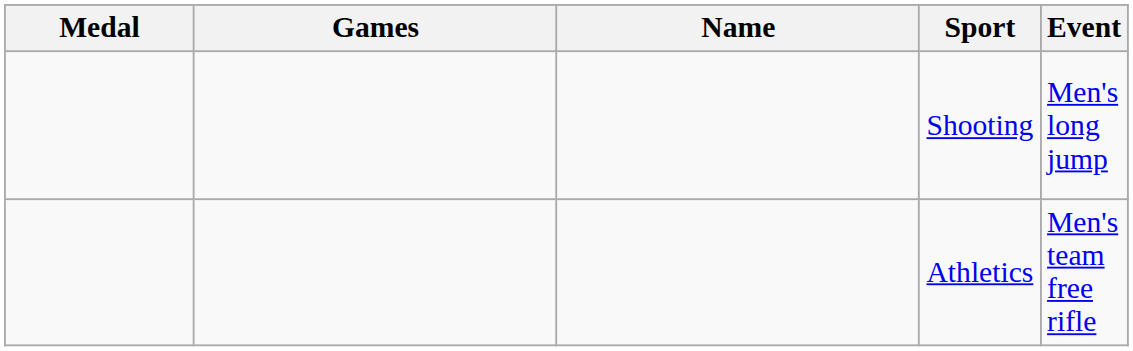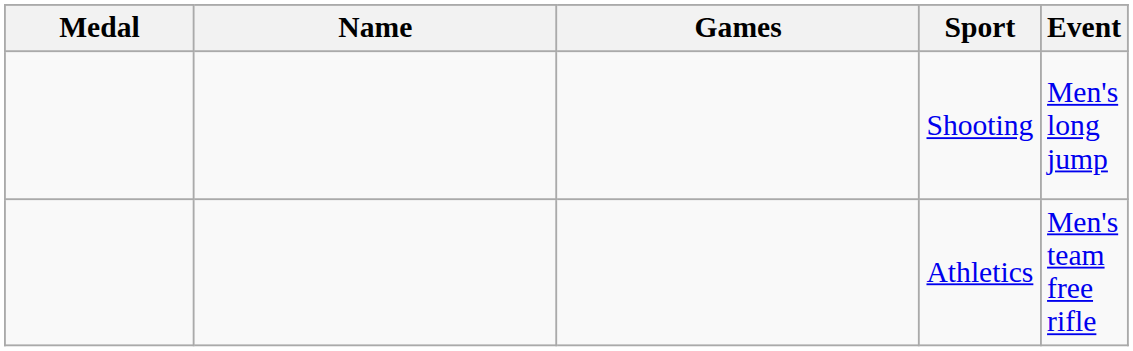columns swapped: Name <-> Games
